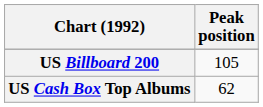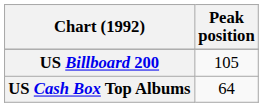US Cash Box Top Albums | Peak position: 62 -> 64
